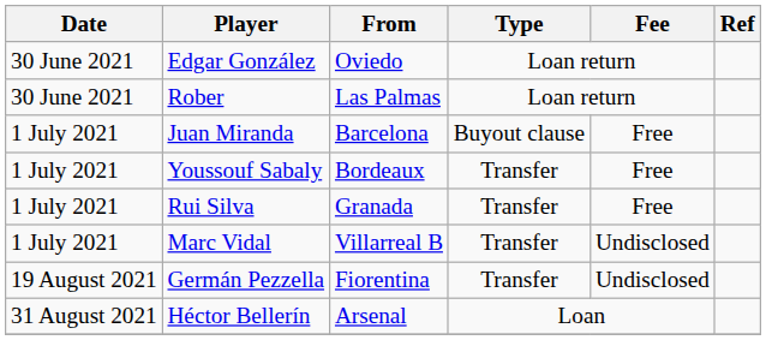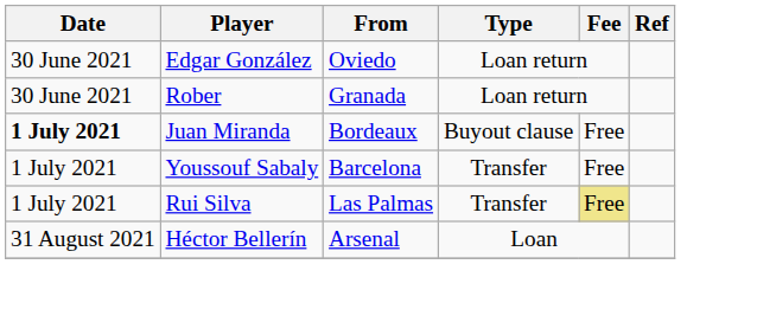Rober | From: Las Palmas -> Granada
Juan Miranda | Date: normal -> bold
Juan Miranda | From: Barcelona -> Bordeaux
Youssouf Sabaly | From: Bordeaux -> Barcelona
Rui Silva | From: Granada -> Las Palmas
Rui Silva | Fee: no background -> khaki background
- row: 1 July 2021 | Marc Vidal | Villarreal B | Transfer | Undisclosed
- row: 19 August 2021 | Germán Pezzella | Fiorentina | Transfer | Undisclosed
